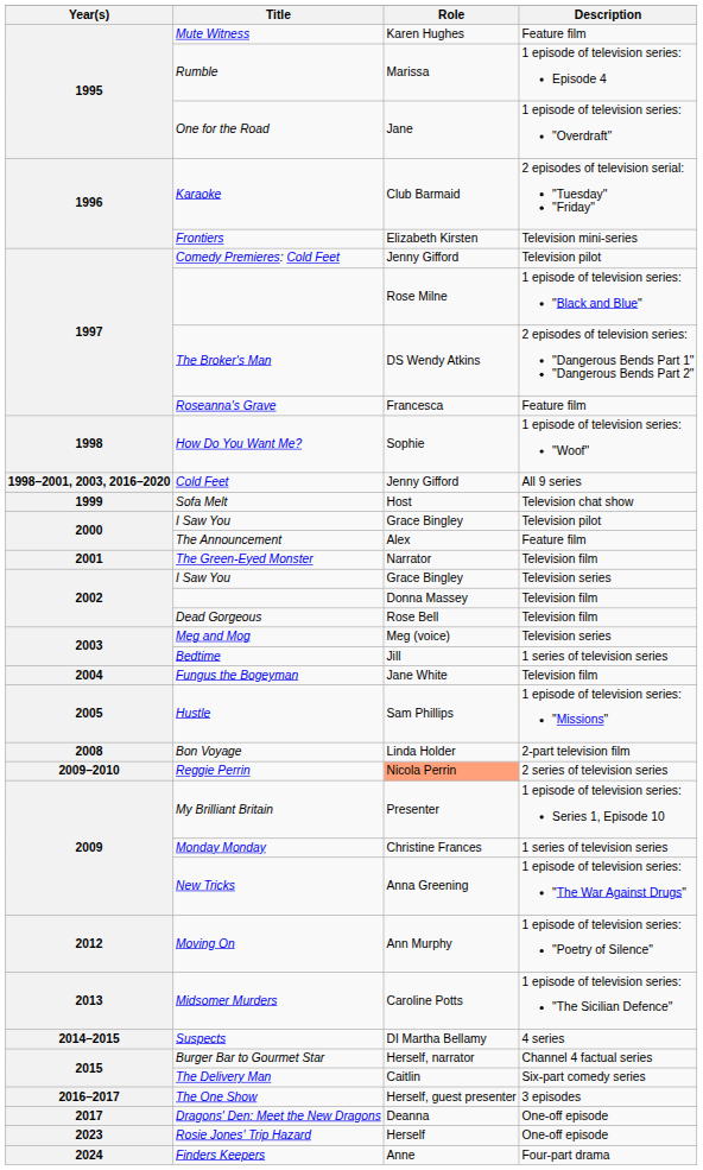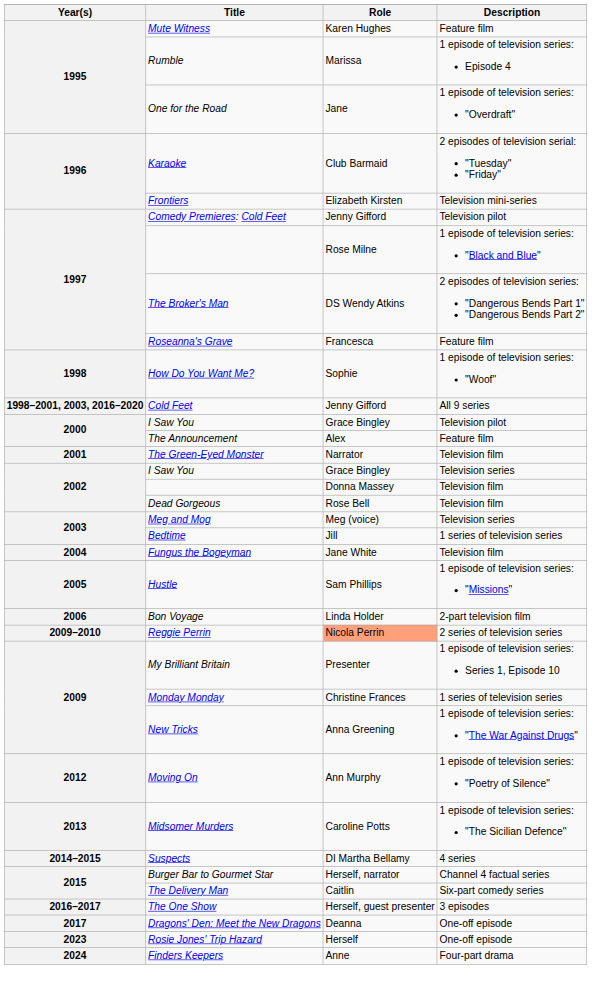- row: 1999 | Sofa Melt | Host | Television chat show
Bon Voyage | Year(s): 2008 -> 2006
